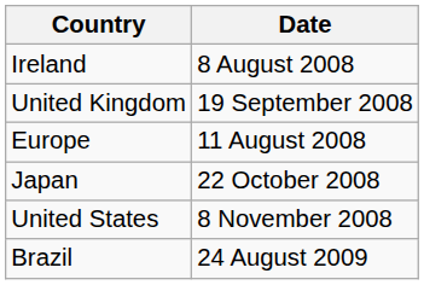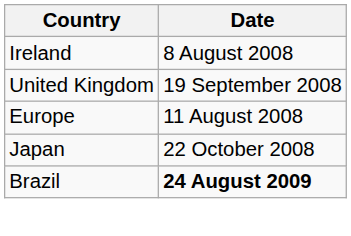- row: United States | 8 November 2008
Brazil | Date: normal -> bold
